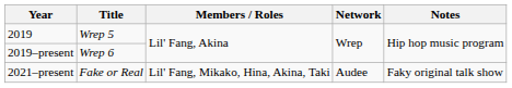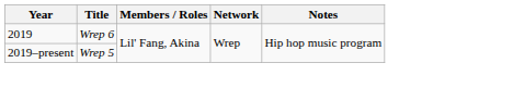2019 | Title: Wrep 5 -> Wrep 6
2019–present | Title: Wrep 6 -> Wrep 5
- row: 2021–present | Fake or Real | Lil' Fang, Mikako, Hina, Akina, Taki | Audee | Faky original talk show
